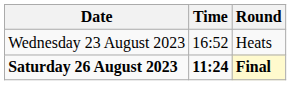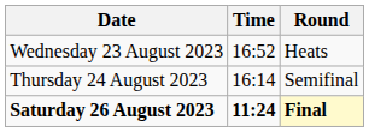+ row: Thursday 24 August 2023 | 16:14 | Semifinal
